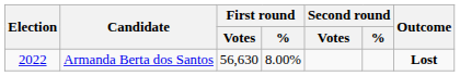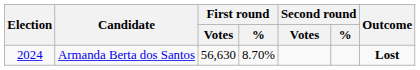Armanda Berta dos Santos | Election: 2022 -> 2024
Armanda Berta dos Santos | First round / %: 8.00% -> 8.70%
